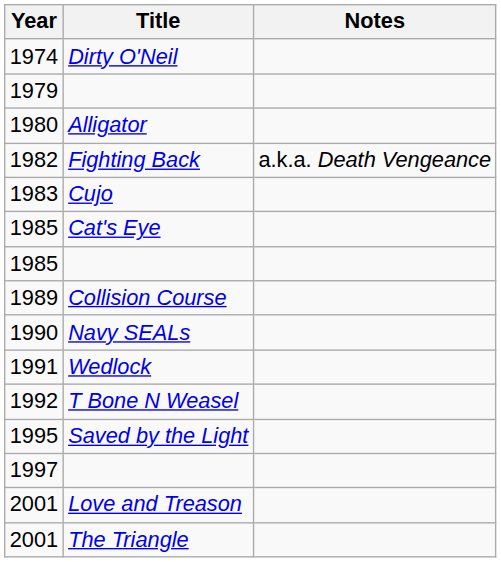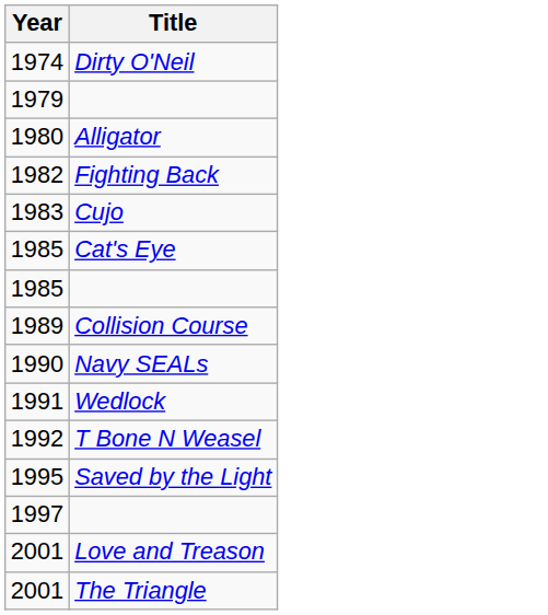- column: Notes | a.k.a. Death Vengeance
